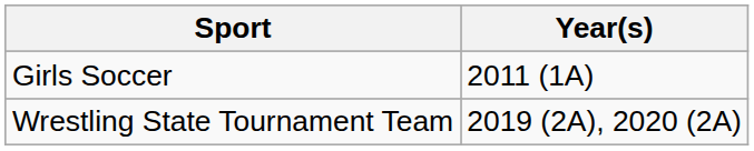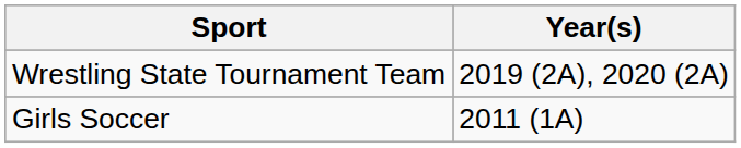rows swapped: Girls Soccer <-> Wrestling State Tournament Team
